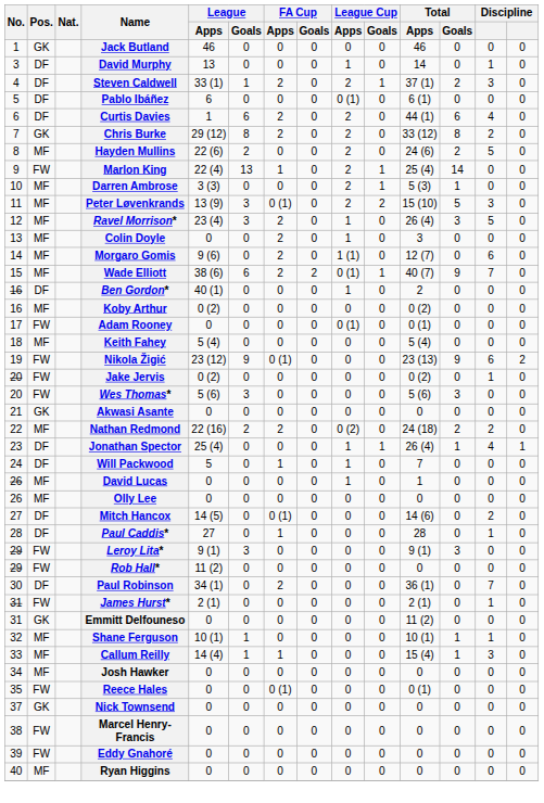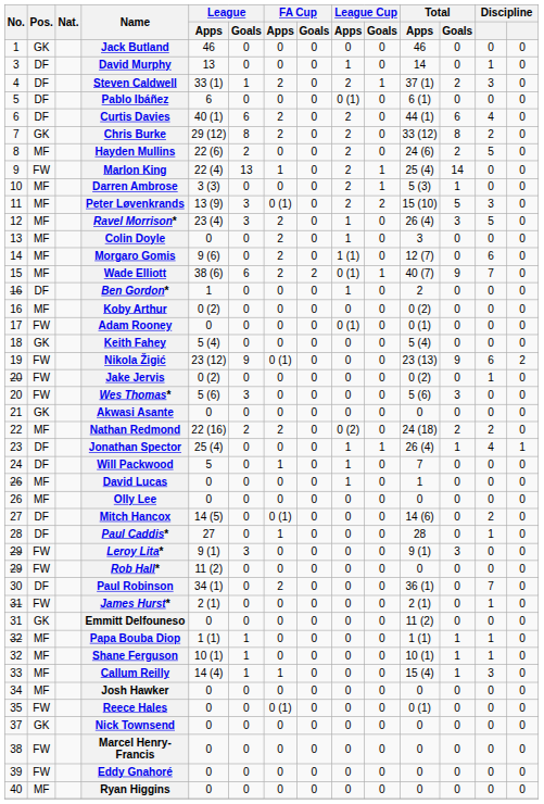Curtis Davies | League / Apps: 1 -> 40 (1)
Ben Gordon* | League / Apps: 40 (1) -> 1
Keith Fahey | Pos.: MF -> GK
+ row: 32 | MF | Papa Bouba Diop | 1 (1) | 1 | 0 | 0 | 0 | 0 | 1 (1) | 1 | 1 | 0
